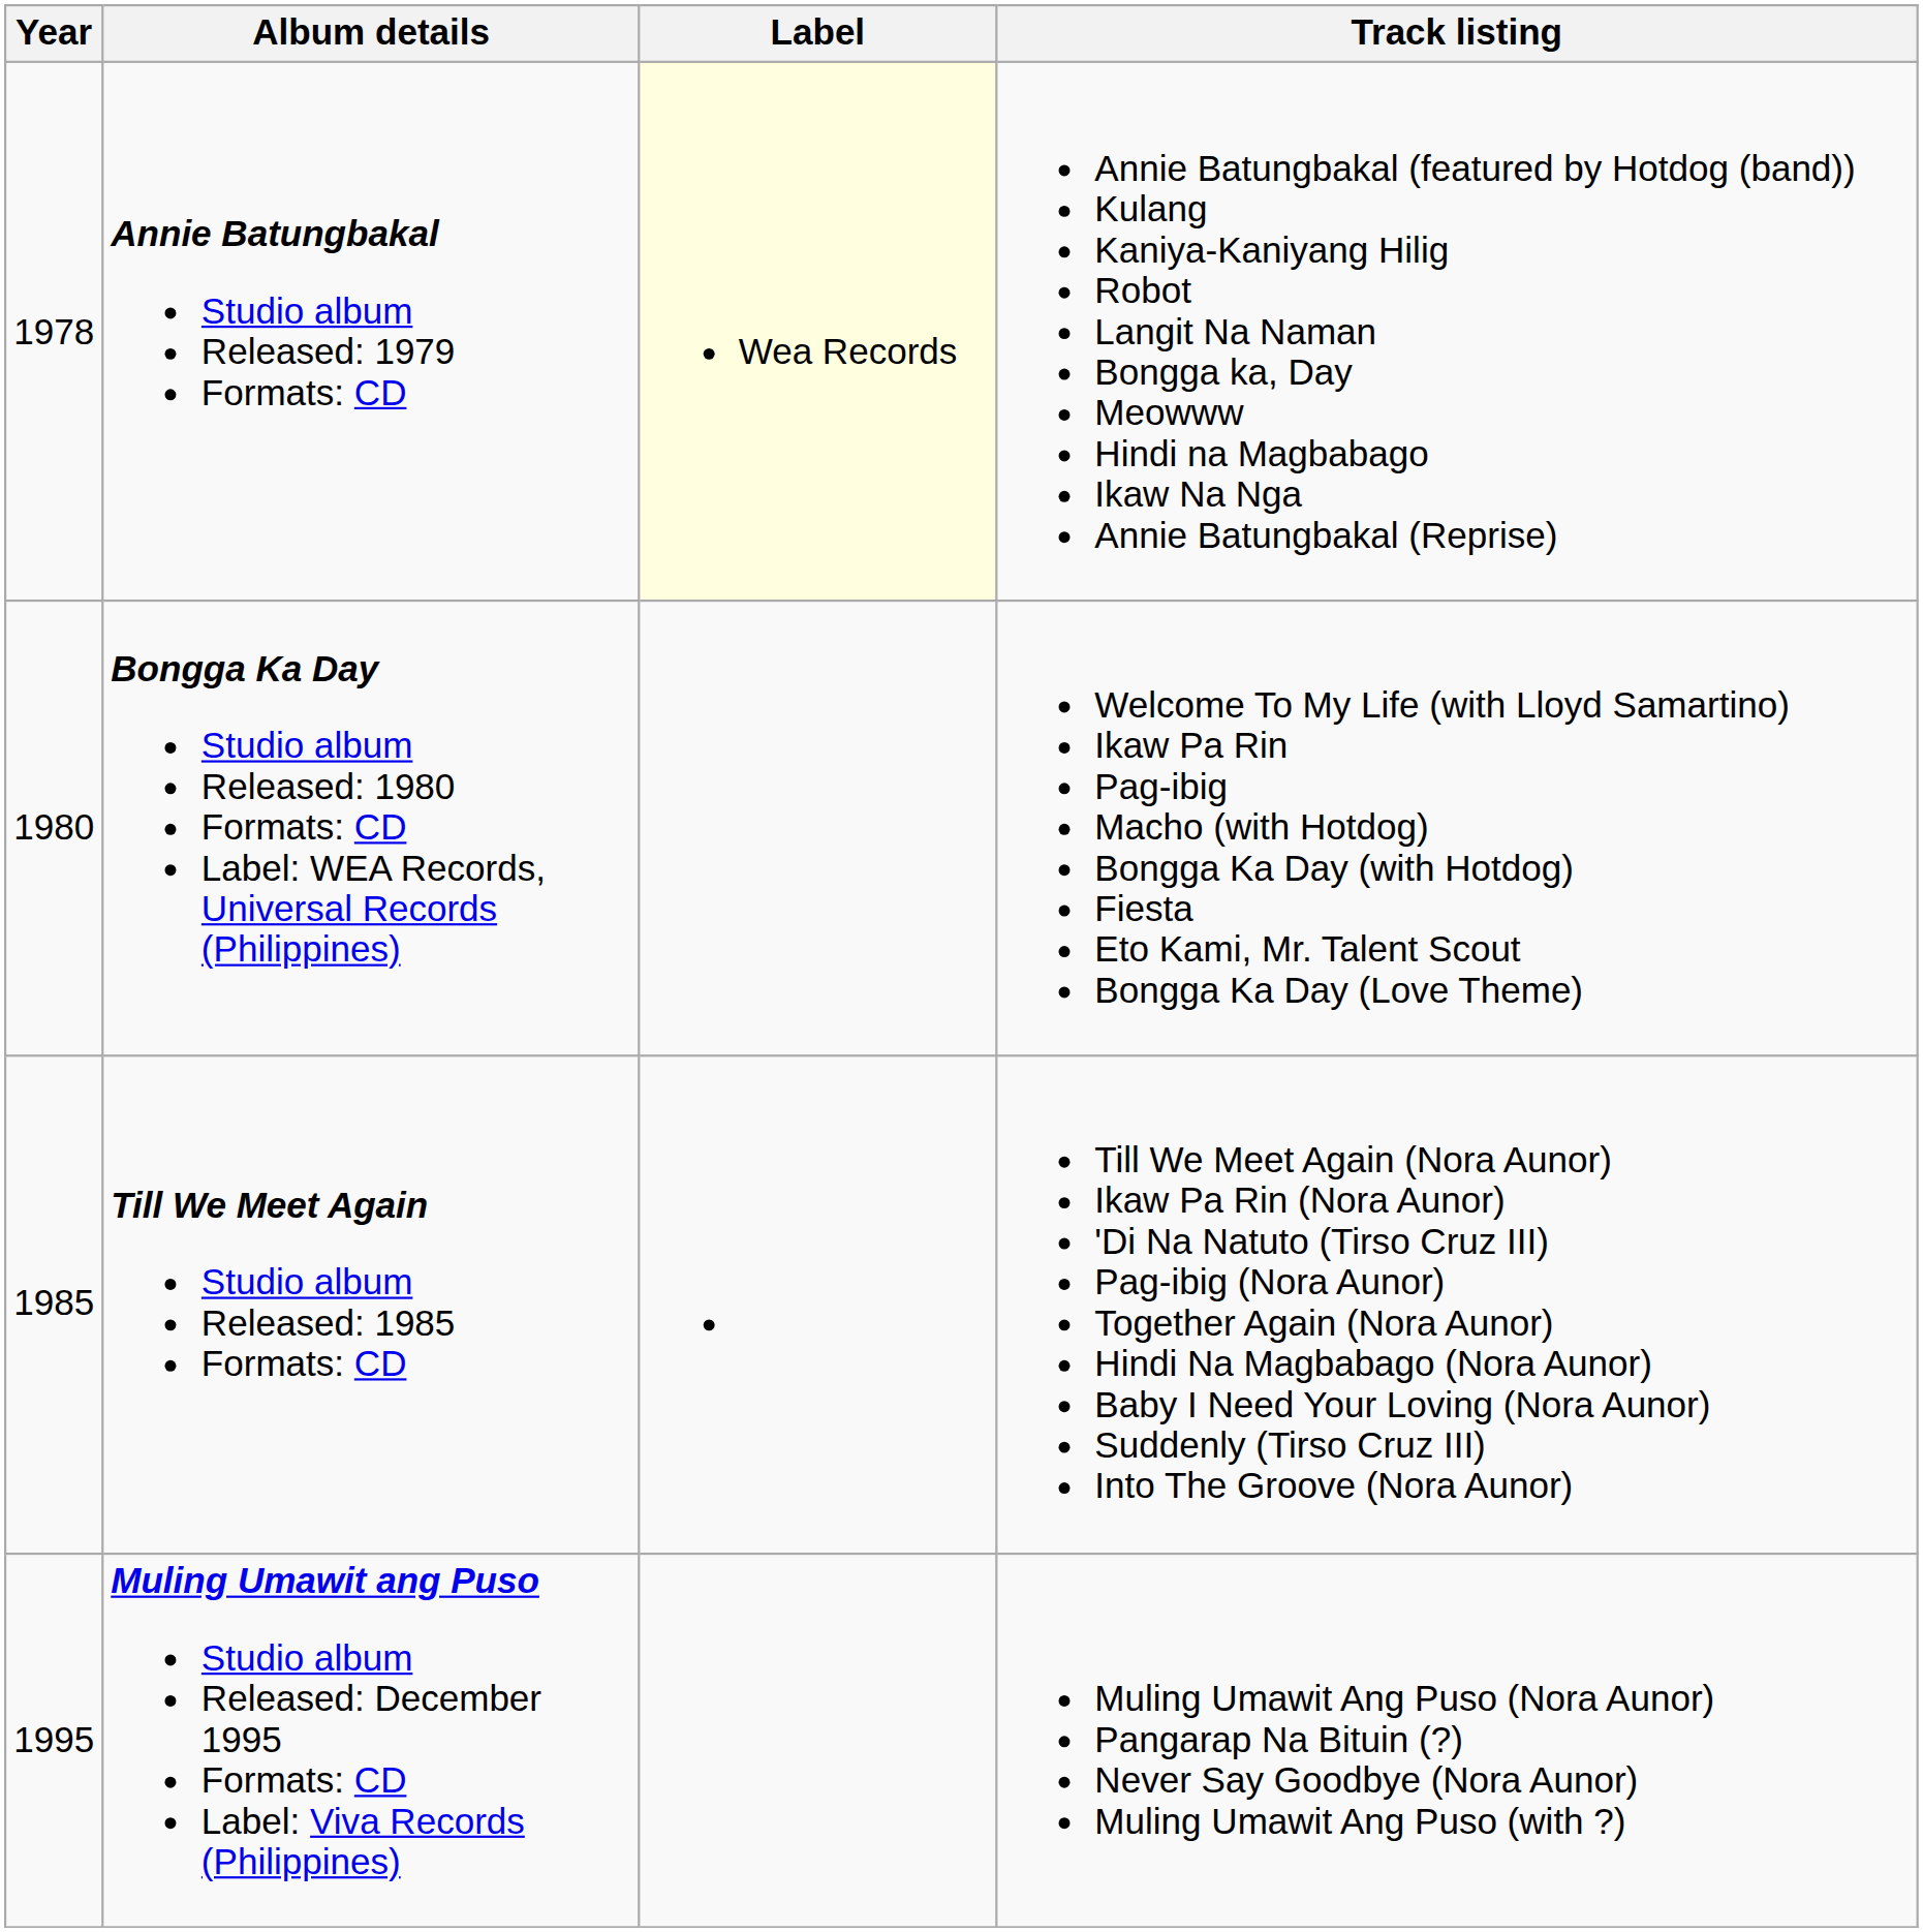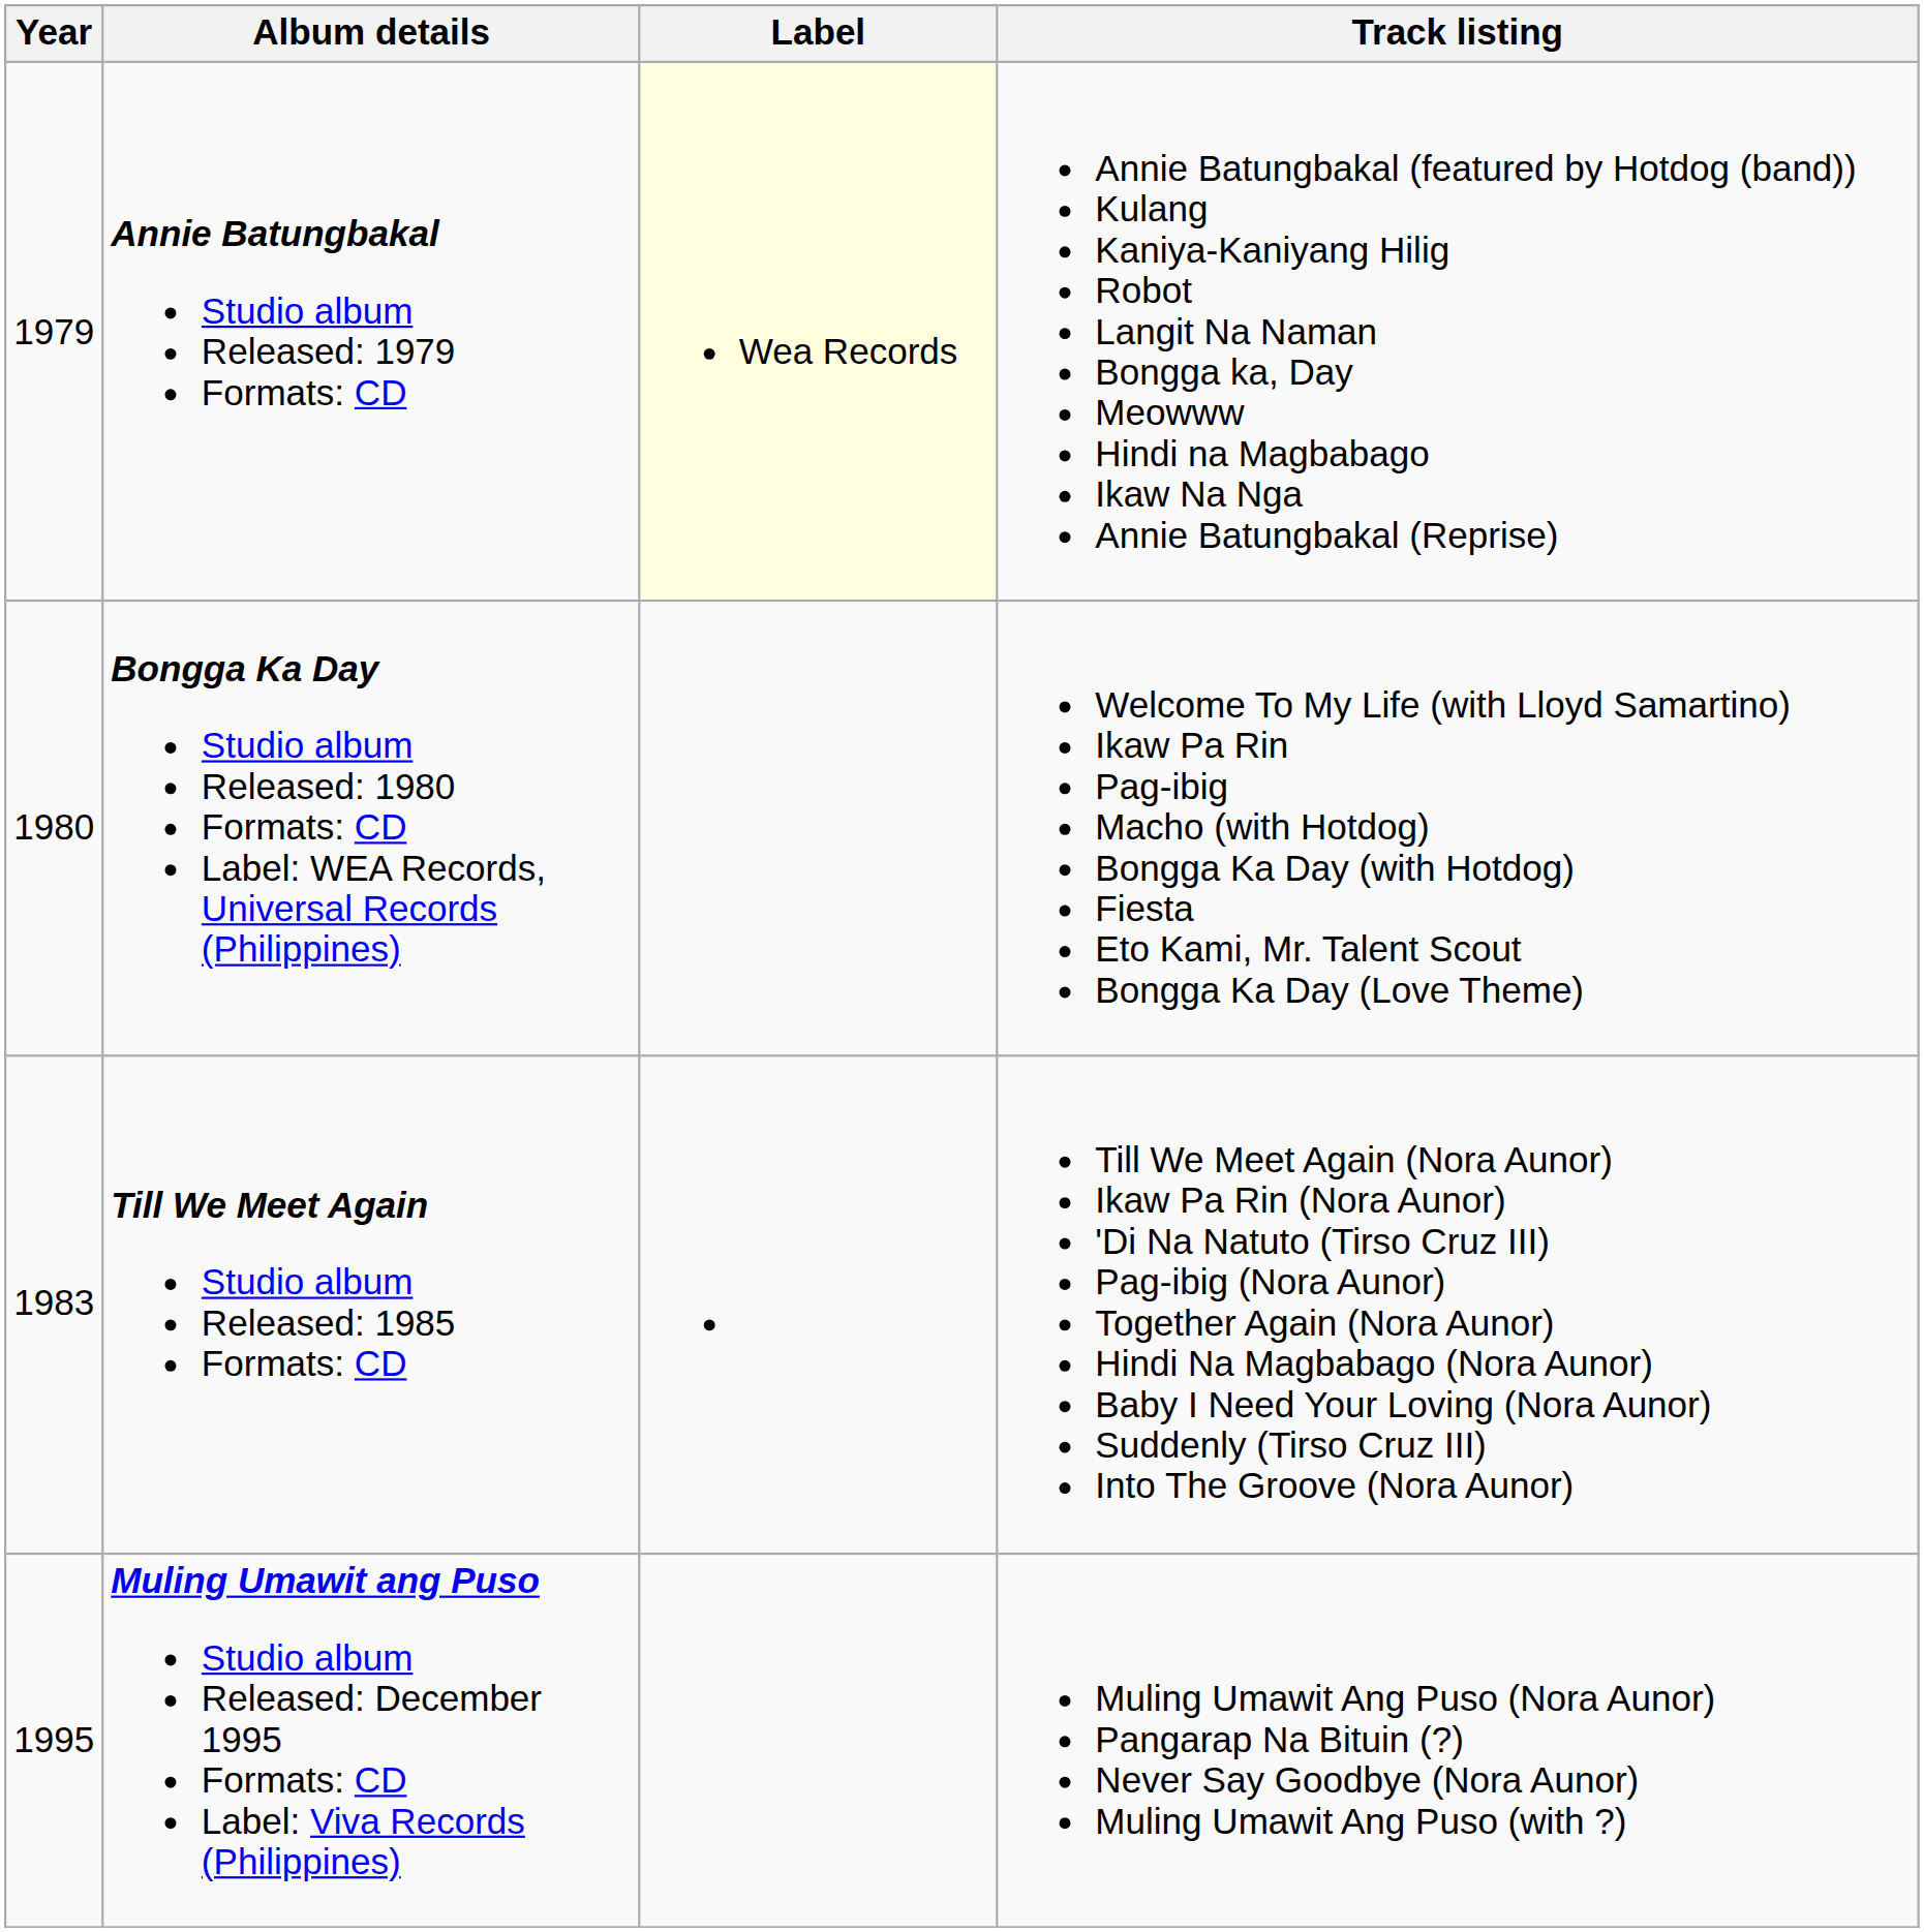Annie Batungbakal Studio album Released: 1979 Formats: CD | Year: 1978 -> 1979
Till We Meet Again Studio album Released: 1985 Formats: CD | Year: 1985 -> 1983
